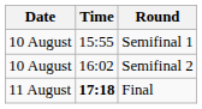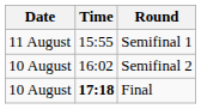Semifinal 1 | Date: 10 August -> 11 August
Final | Date: 11 August -> 10 August
